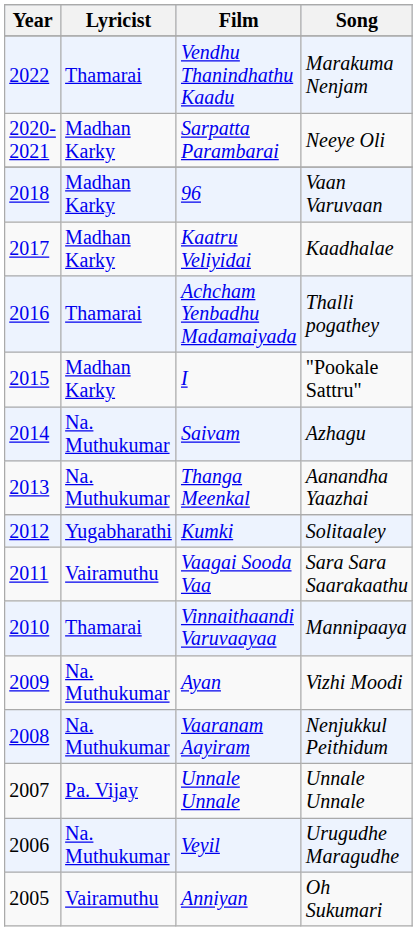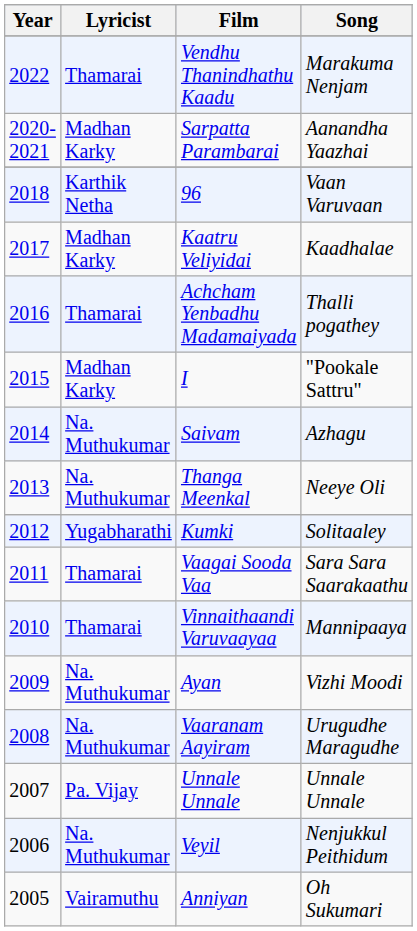Sarpatta Parambarai | Song: Neeye Oli -> Aanandha Yaazhai
96 | Lyricist: Madhan Karky -> Karthik Netha
Thanga Meenkal | Song: Aanandha Yaazhai -> Neeye Oli
Vaagai Sooda Vaa | Lyricist: Vairamuthu -> Thamarai
Vaaranam Aayiram | Song: Nenjukkul Peithidum -> Urugudhe Maragudhe
Veyil | Song: Urugudhe Maragudhe -> Nenjukkul Peithidum
